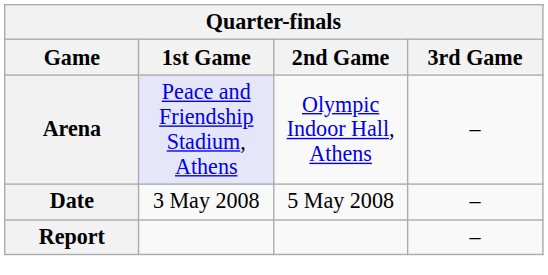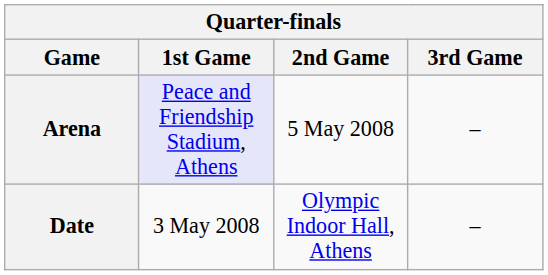Arena | 2nd Game: Olympic Indoor Hall, Athens -> 5 May 2008
Date | 2nd Game: 5 May 2008 -> Olympic Indoor Hall, Athens
- row: Report | –
